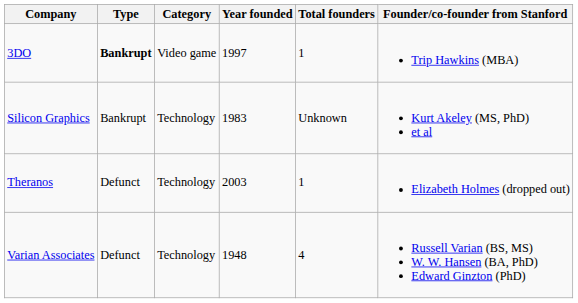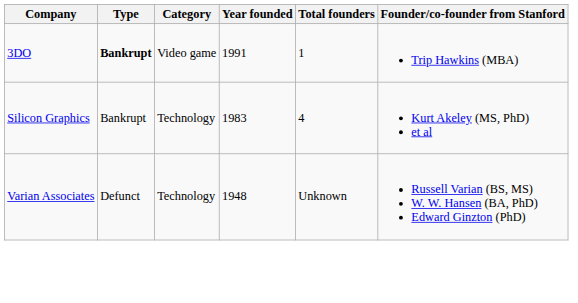3DO | Year founded: 1997 -> 1991
Silicon Graphics | Total founders: Unknown -> 4
- row: Theranos | Defunct | Technology | 2003 | 1 | Elizabeth Holmes (dropped out)
Varian Associates | Total founders: 4 -> Unknown
